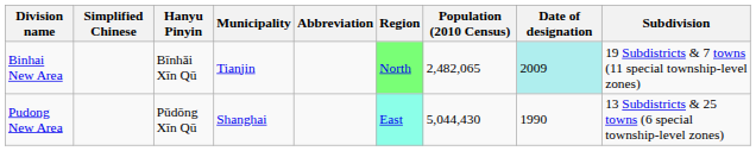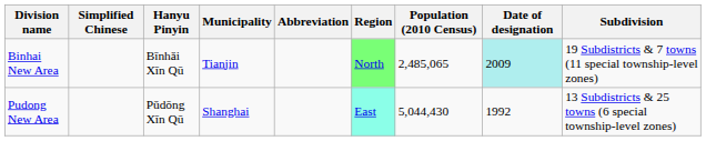Binhai New Area | Population (2010 Census): 2,482,065 -> 2,485,065
Pudong New Area | Date of designation: 1990 -> 1992
